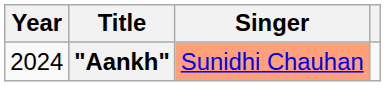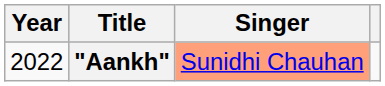"Aankh" | Year: 2024 -> 2022
